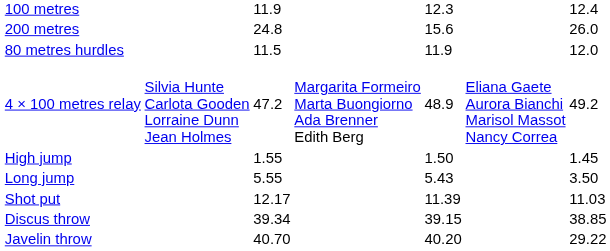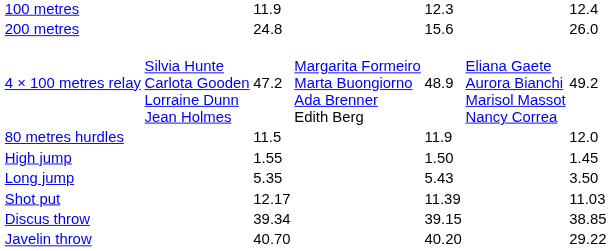rows swapped: 80 metres hurdles <-> 4 × 100 metres relay
Long jump | column 3: 5.55 -> 5.35
